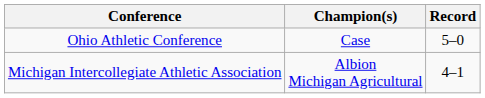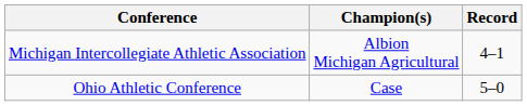rows swapped: Michigan Intercollegiate Athletic Association <-> Ohio Athletic Conference
